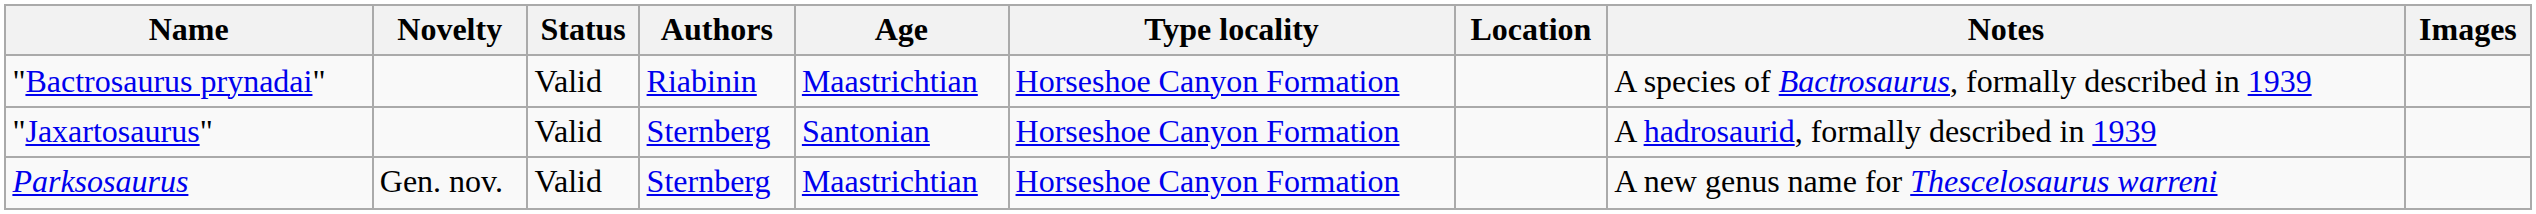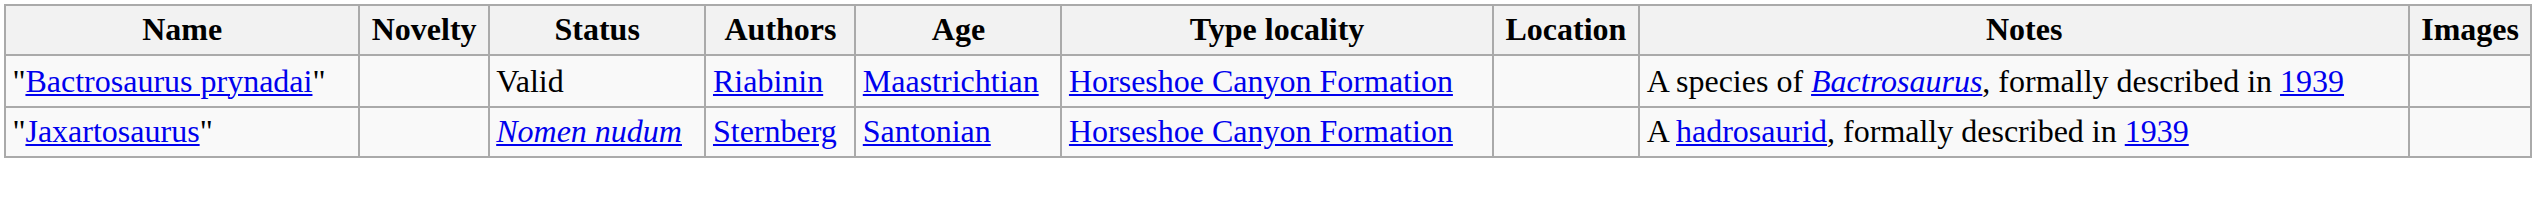"Jaxartosaurus" | Status: Valid -> Nomen nudum
- row: Parksosaurus | Gen. nov. | Valid | Sternberg | Maastrichtian | Horseshoe Canyon Formation | A new genus name for Thescelosaurus warreni
